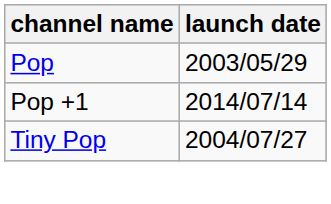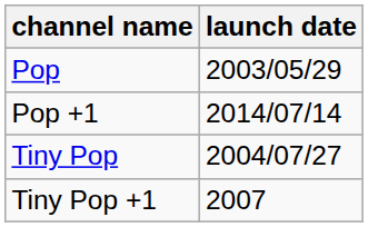+ row: Tiny Pop +1 | 2007
